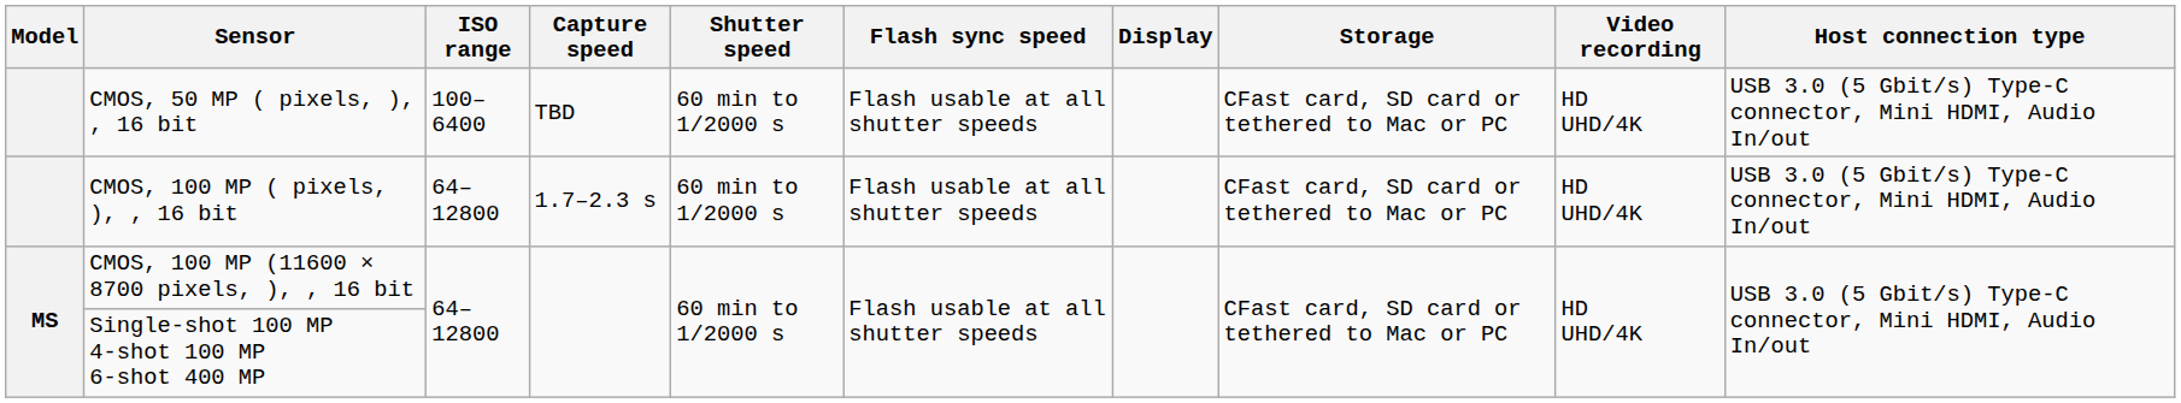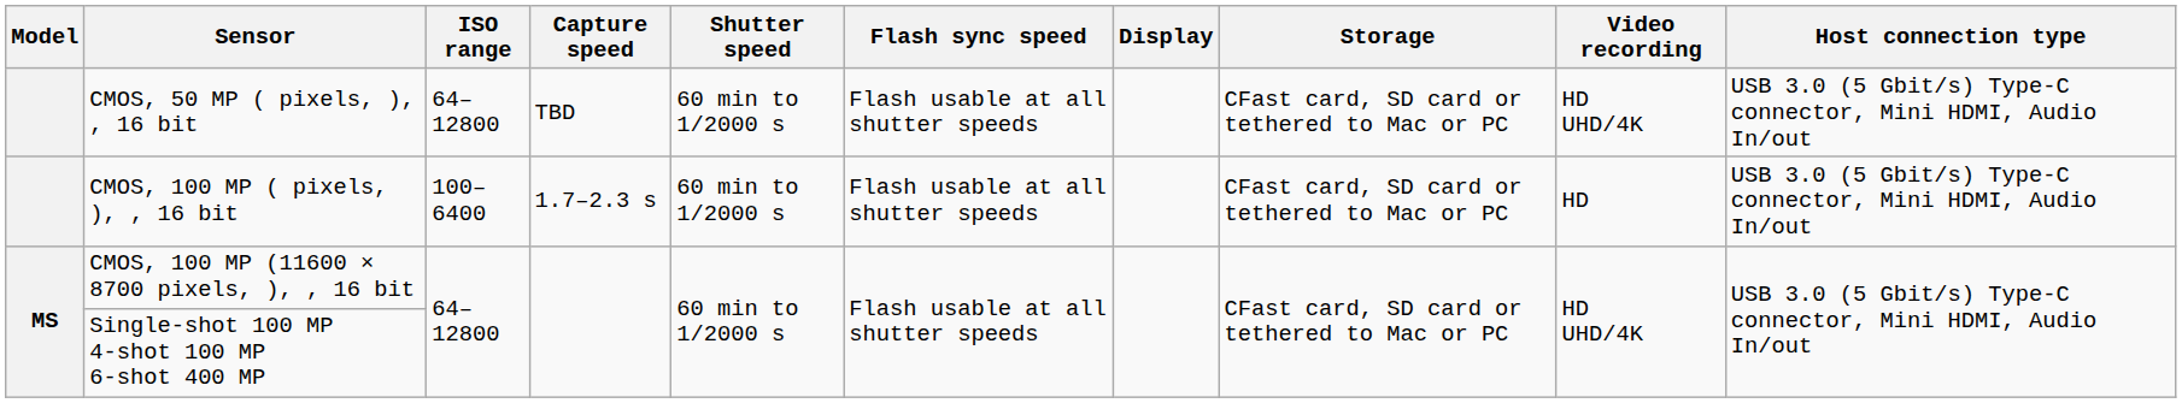CMOS, 50 MP ( pixels, ), , 16 bit | ISO range: 100–6400 -> 64–12800
CMOS, 100 MP ( pixels, ), , 16 bit | ISO range: 64–12800 -> 100–6400
CMOS, 100 MP ( pixels, ), , 16 bit | Video recording: HD UHD/4K -> HD
